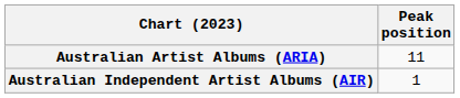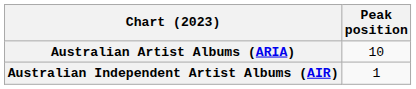Australian Artist Albums (ARIA) | Peak position: 11 -> 10
